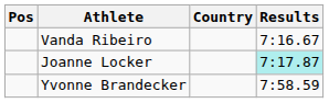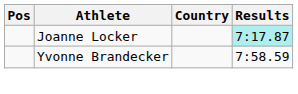- row: Vanda Ribeiro | 7:16.67
